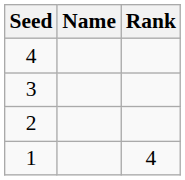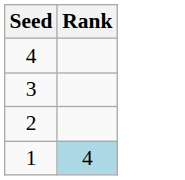- column: Name
1 | Rank: no background -> lightblue background
